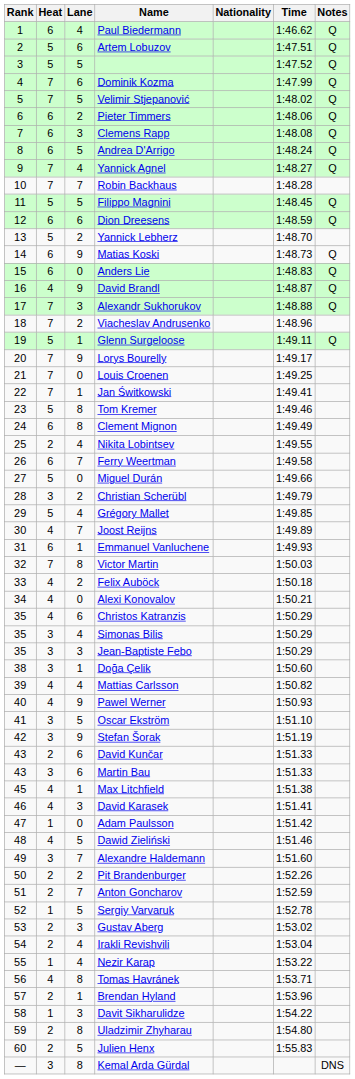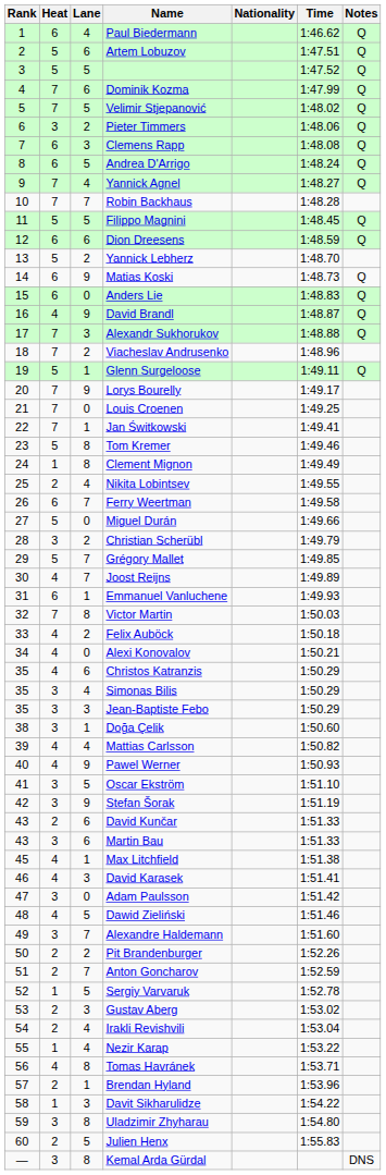Pieter Timmers | Heat: 6 -> 3
Clement Mignon | Heat: 6 -> 1
Grégory Mallet | Lane: 4 -> 7
Adam Paulsson | Heat: 1 -> 3
Uladzimir Zhyharau | Heat: 2 -> 3
